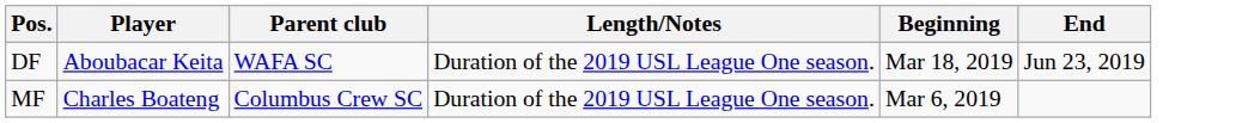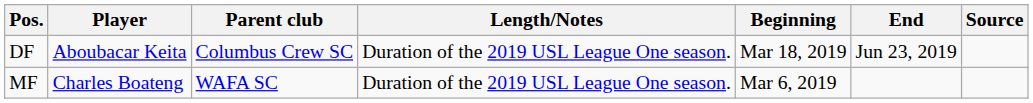+ column: Source
DF | Parent club: WAFA SC -> Columbus Crew SC
MF | Parent club: Columbus Crew SC -> WAFA SC
